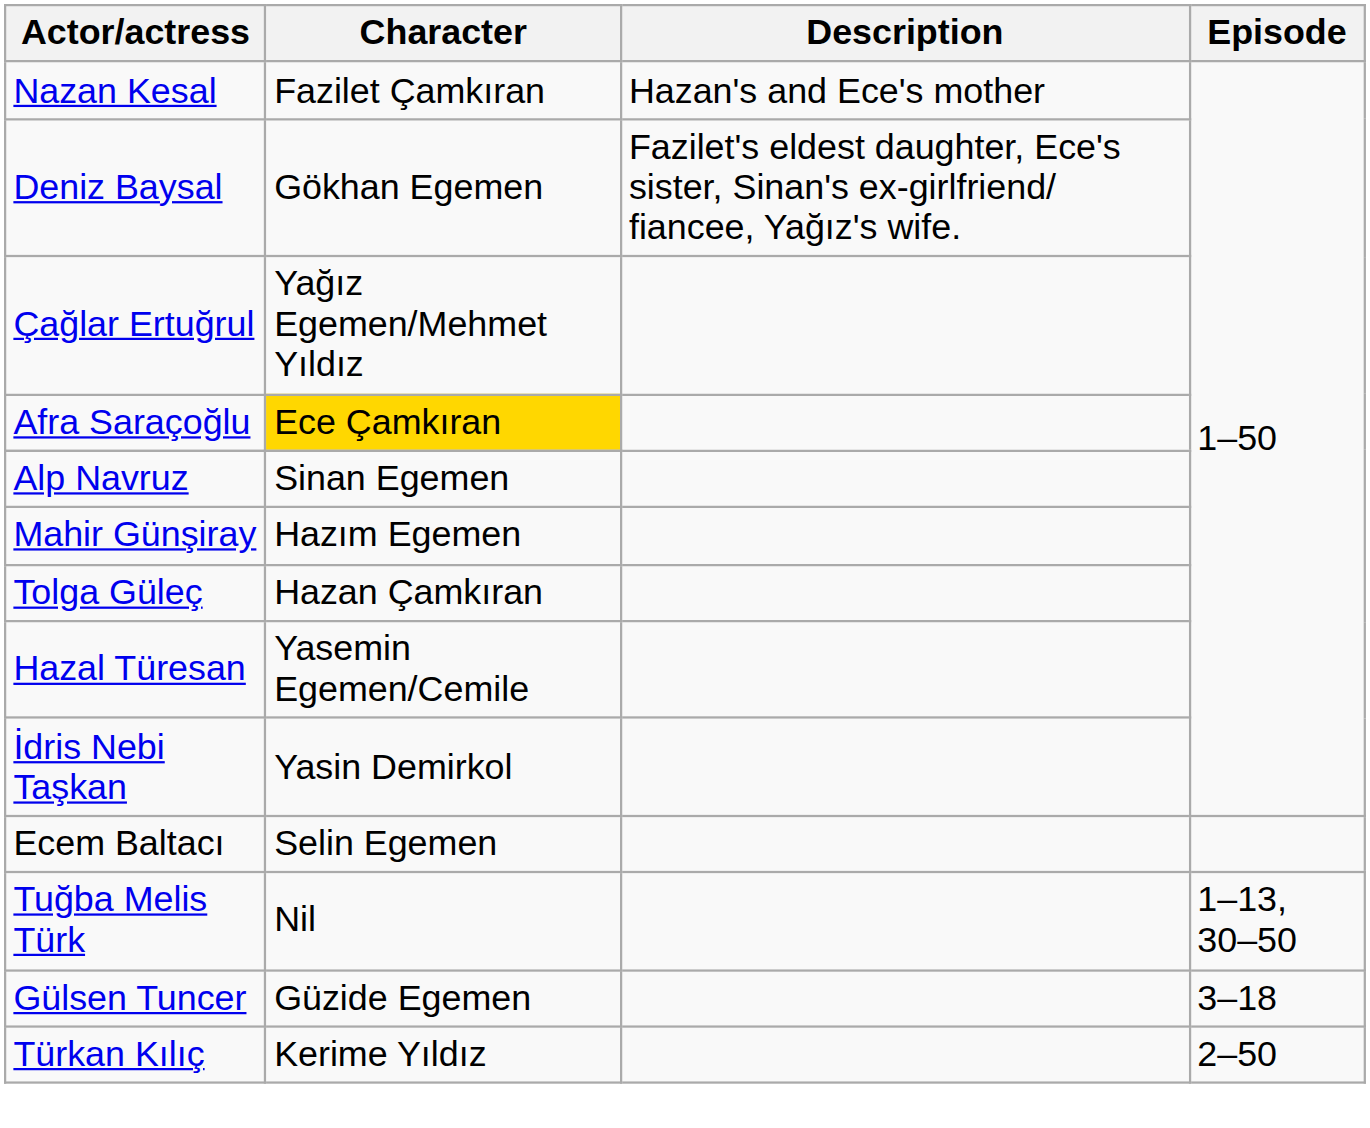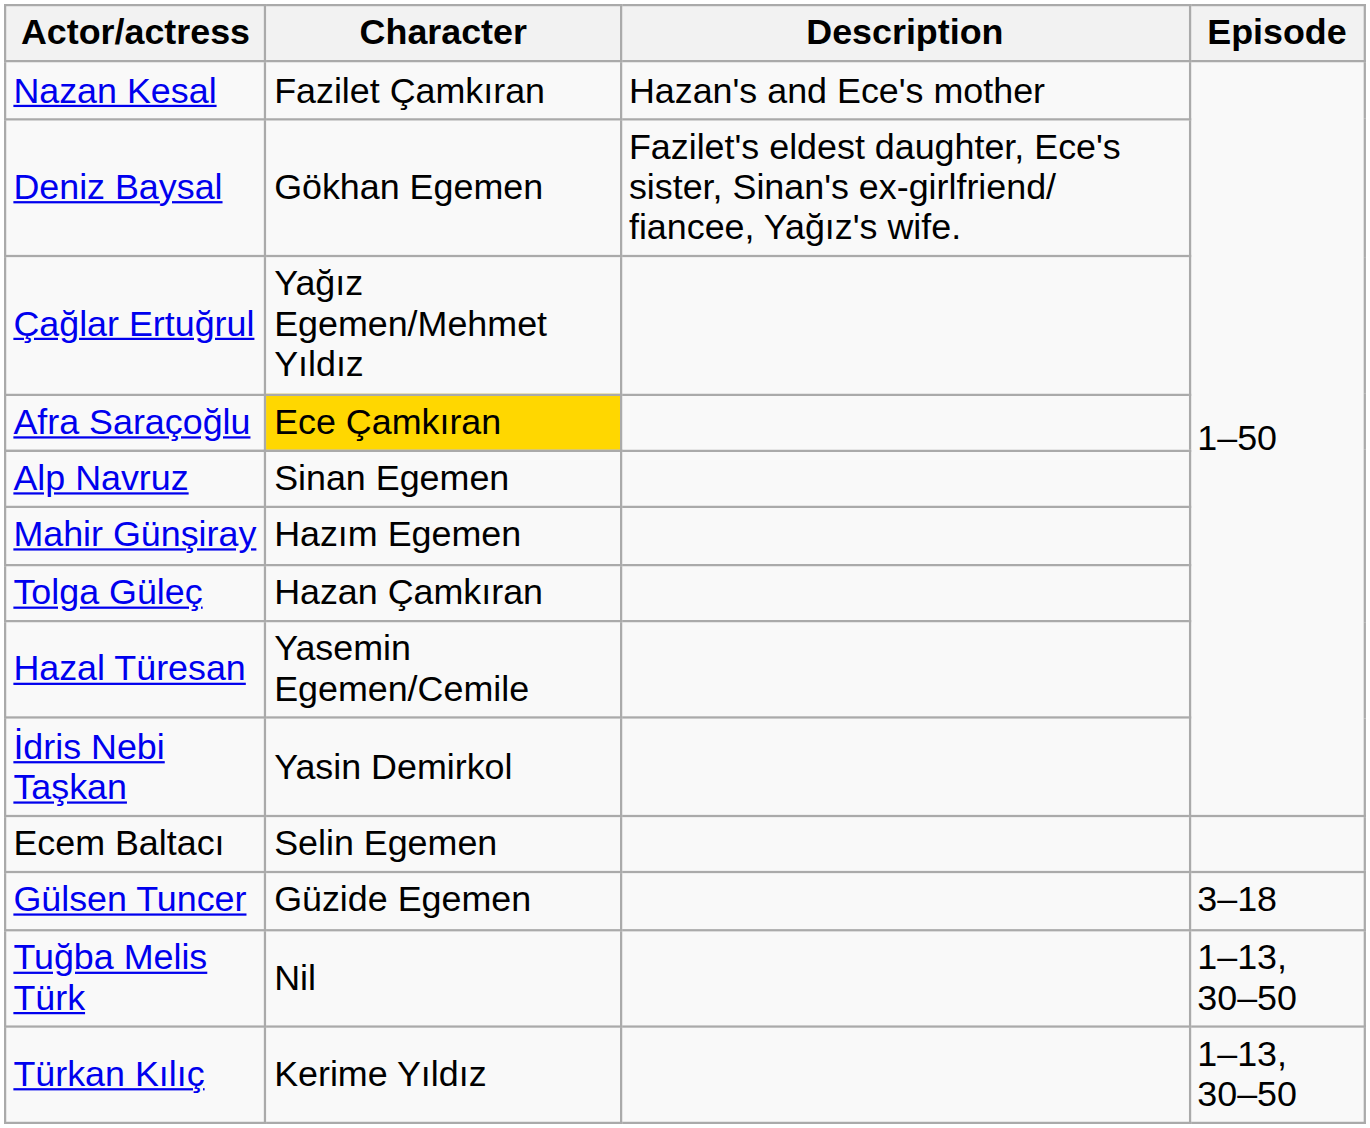rows swapped: Tuğba Melis Türk <-> Gülsen Tuncer
Türkan Kılıç | Episode: 2–50 -> 1–13, 30–50
